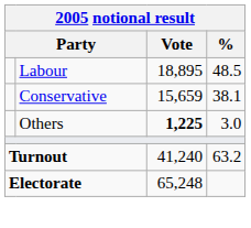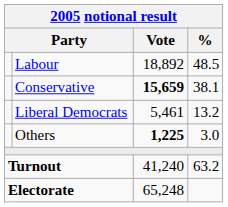Labour | Vote: 18,895 -> 18,892
Conservative | Vote: normal -> bold
+ row: Liberal Democrats | 5,461 | 13.2
